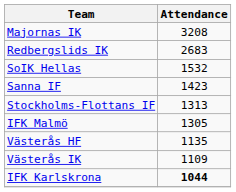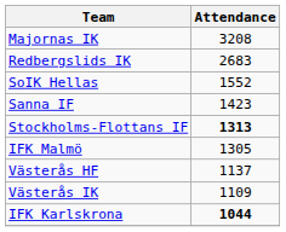SoIK Hellas | Attendance: 1532 -> 1552
Stockholms-Flottans IF | Attendance: normal -> bold
Västerås HF | Attendance: 1135 -> 1137
